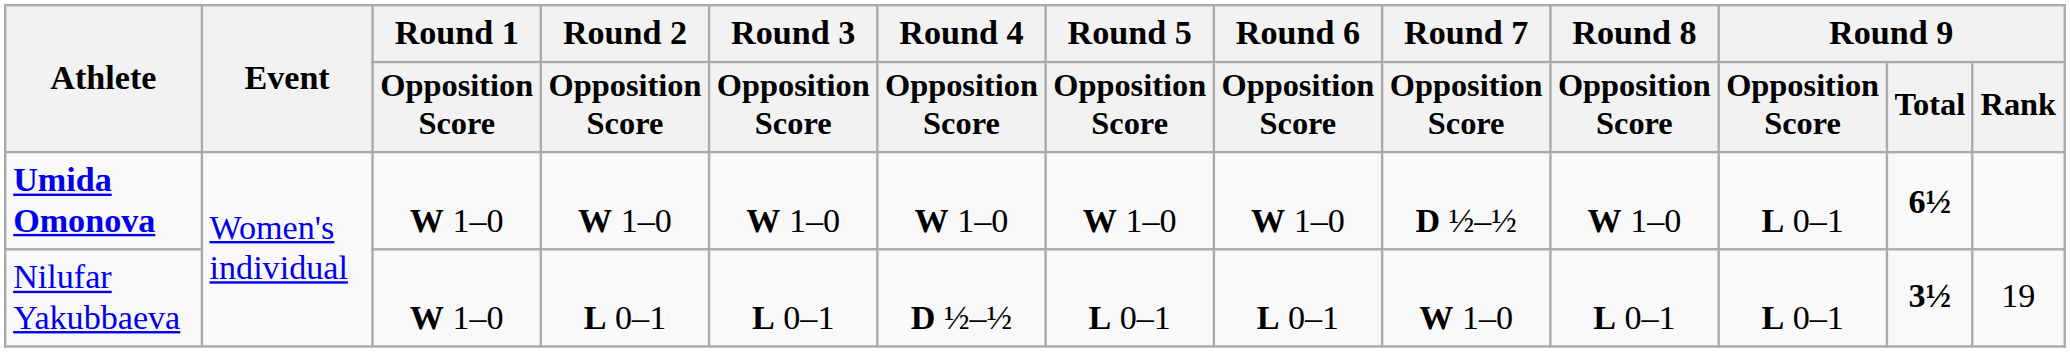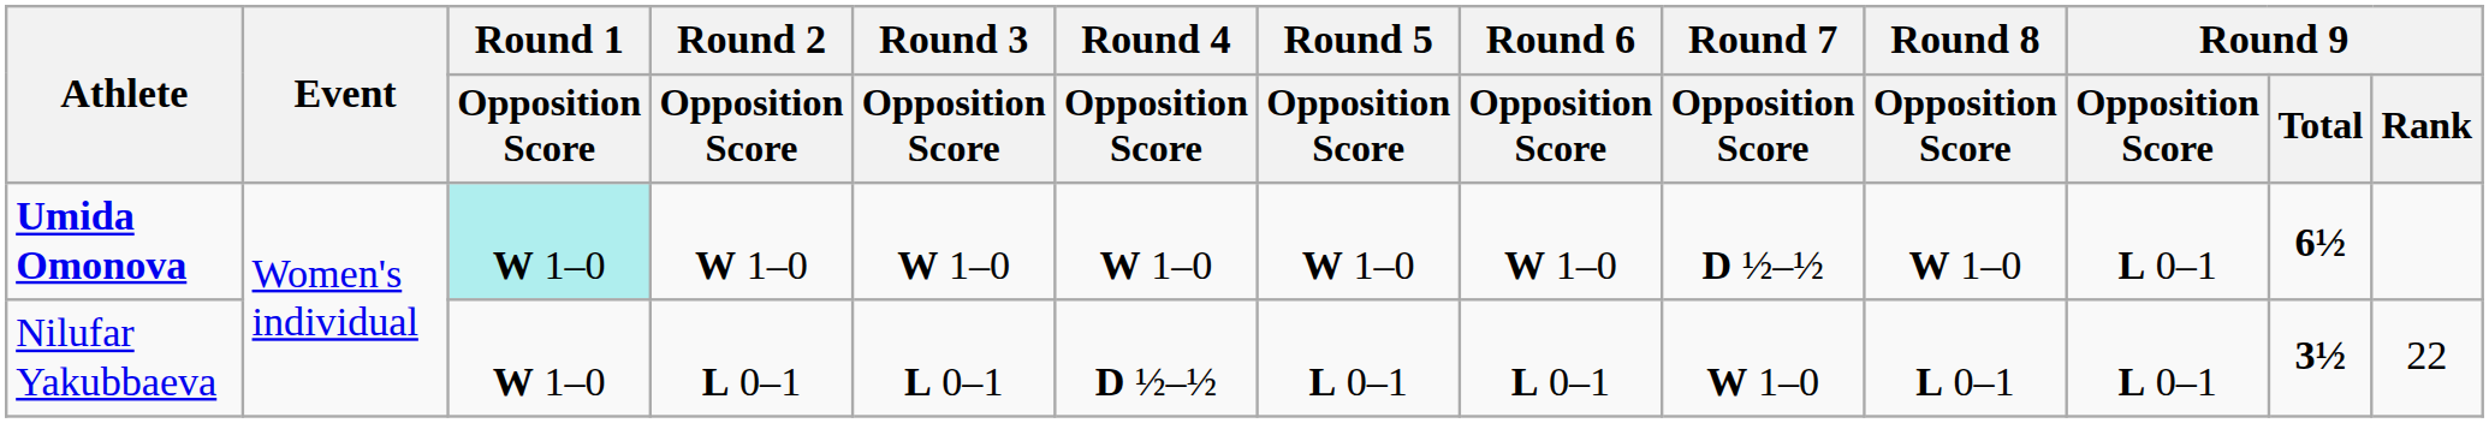Umida Omonova | Round 1 / Opposition Score: no background -> paleturquoise background
Nilufar Yakubbaeva | Round 9 / Rank: 19 -> 22
